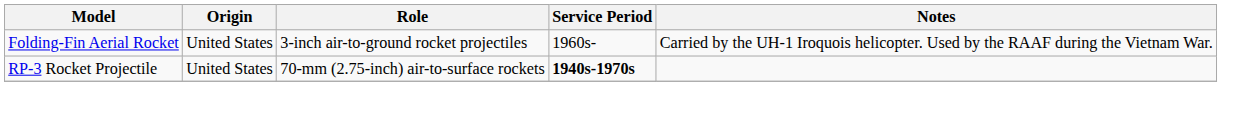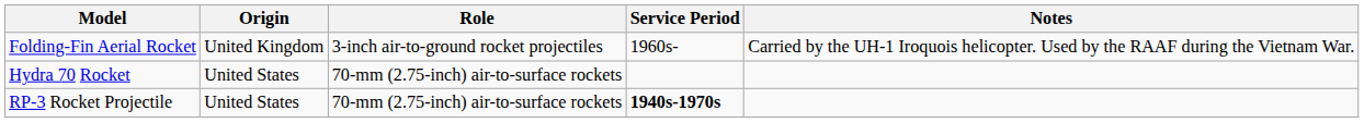Folding-Fin Aerial Rocket | Origin: United States -> United Kingdom
+ row: Hydra 70 Rocket | United States | 70-mm (2.75-inch) air-to-surface rockets
